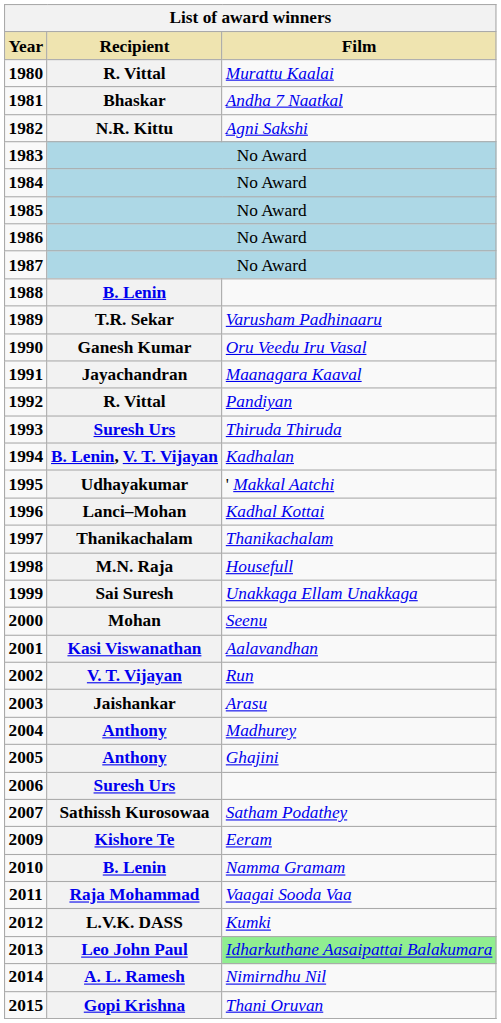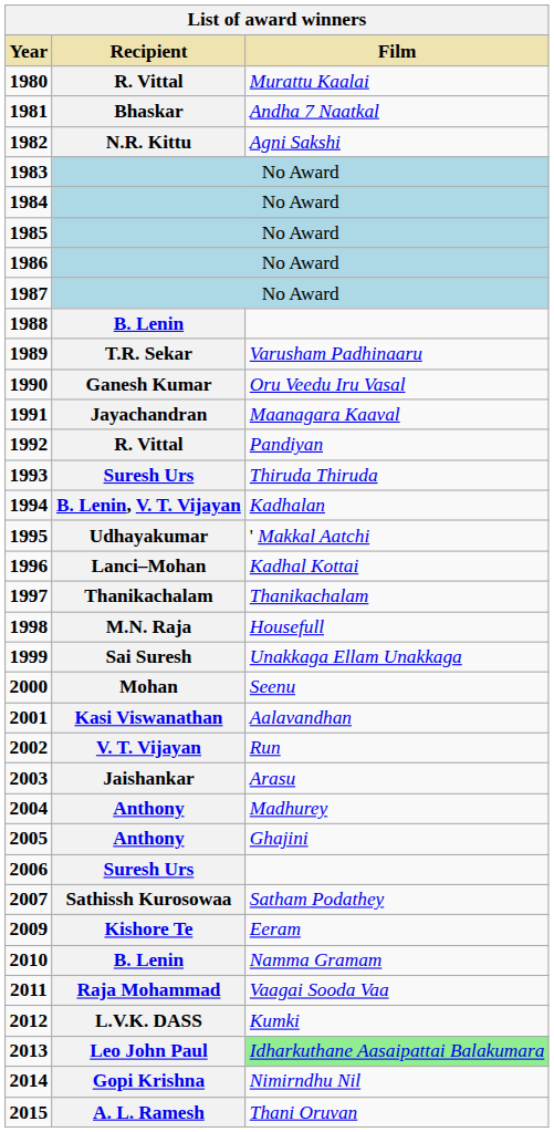2014 | Recipient: A. L. Ramesh -> Gopi Krishna
2015 | Recipient: Gopi Krishna -> A. L. Ramesh
